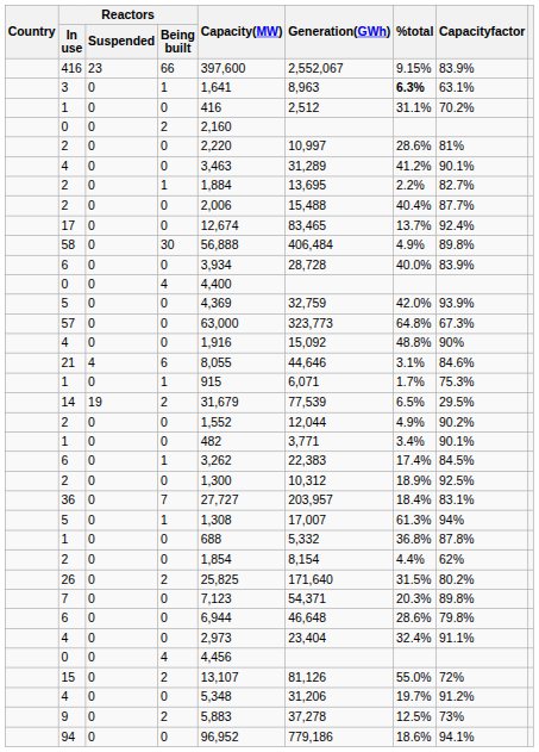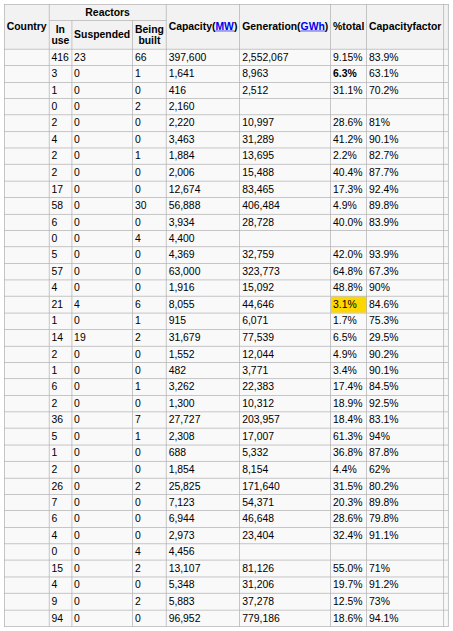17 | %total: 13.7% -> 17.3%
21 | %total: no background -> gold background
5 / 1 | Capacity(MW): 1,308 -> 2,308
15 | Capacityfactor: 72% -> 71%
